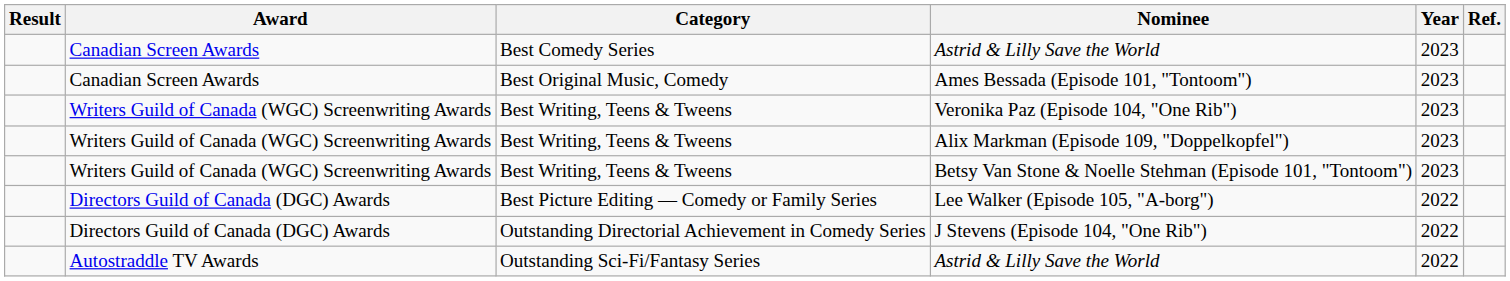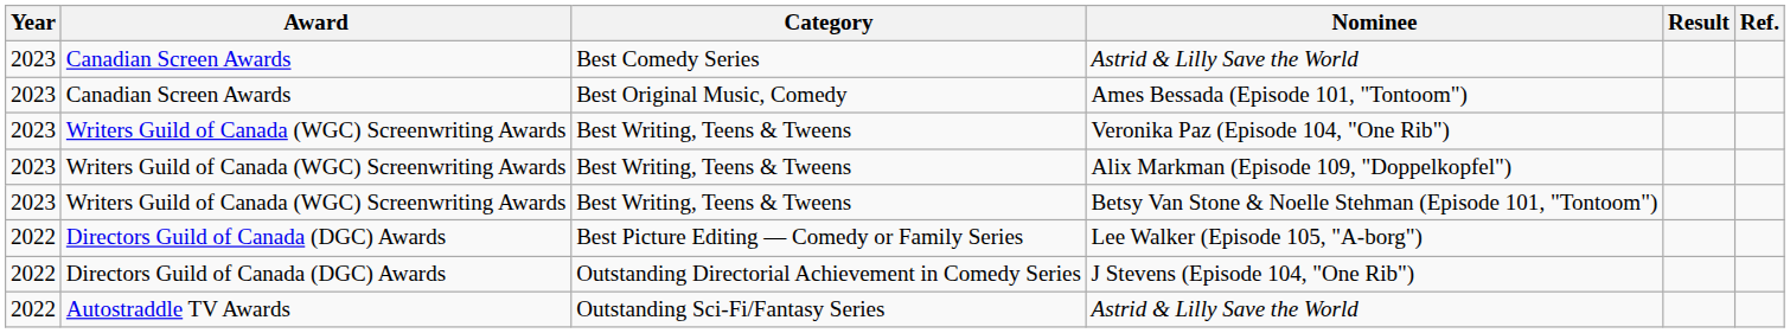columns swapped: Year <-> Result
